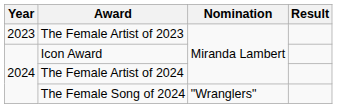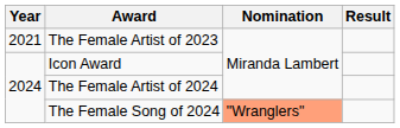The Female Artist of 2023 | Year: 2023 -> 2021
The Female Song of 2024 | Nomination: no background -> lightsalmon background
